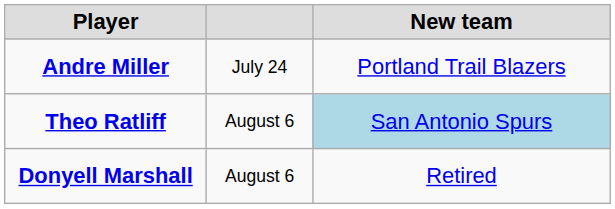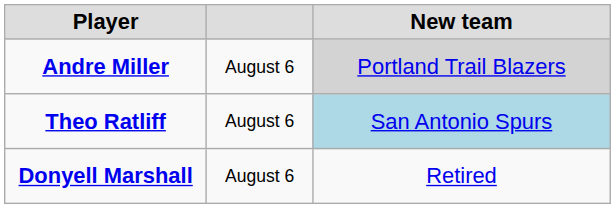Andre Miller | column 2: July 24 -> August 6
Andre Miller | New team: no background -> lightgrey background
